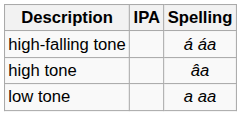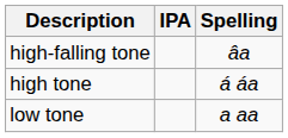high-falling tone | Spelling: á áa -> âa
high tone | Spelling: âa -> á áa
